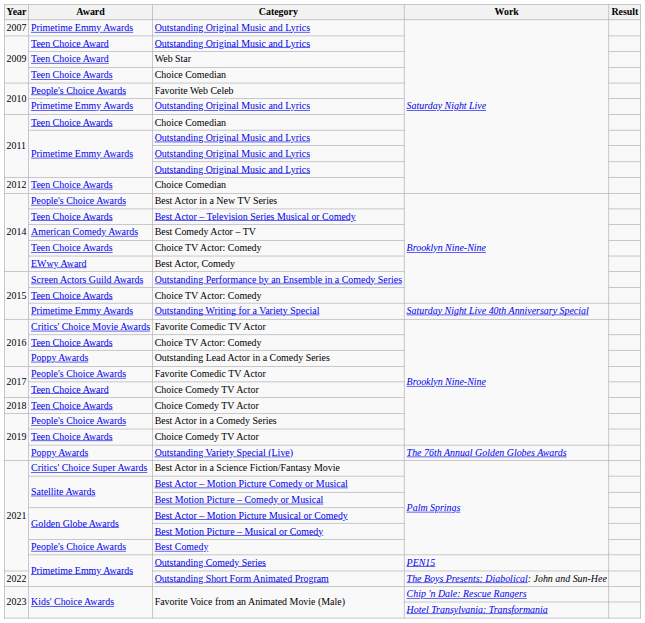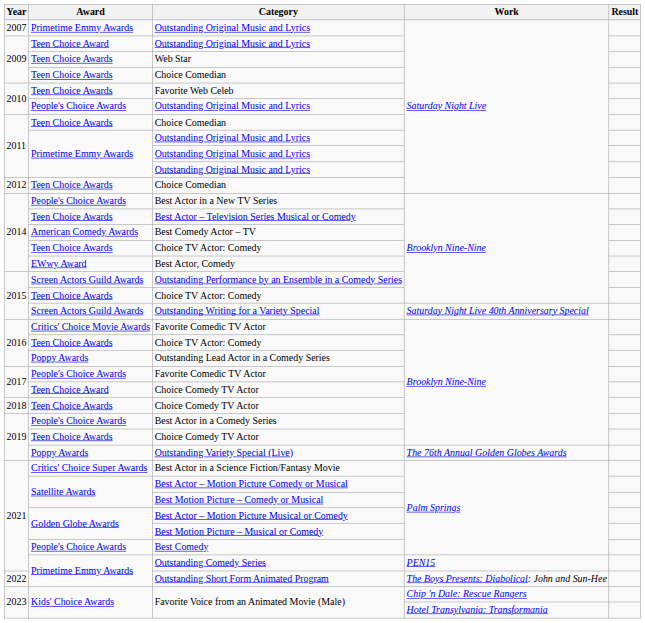Web Star | Award: Teen Choice Award -> Teen Choice Awards
Favorite Web Celeb | Award: People's Choice Awards -> Teen Choice Awards
2010 / Outstanding Original Music and Lyrics | Award: Primetime Emmy Awards -> People's Choice Awards
Outstanding Writing for a Variety Special | Award: Primetime Emmy Awards -> Screen Actors Guild Awards
